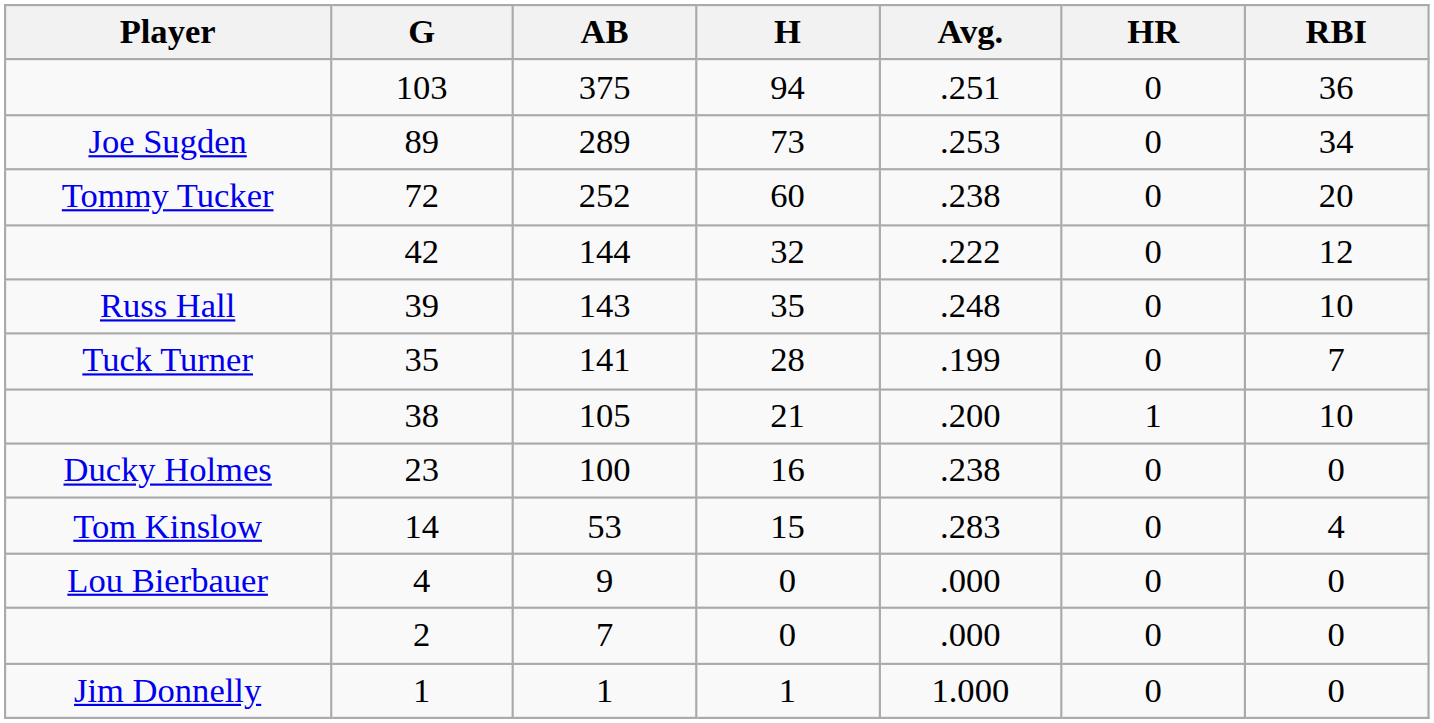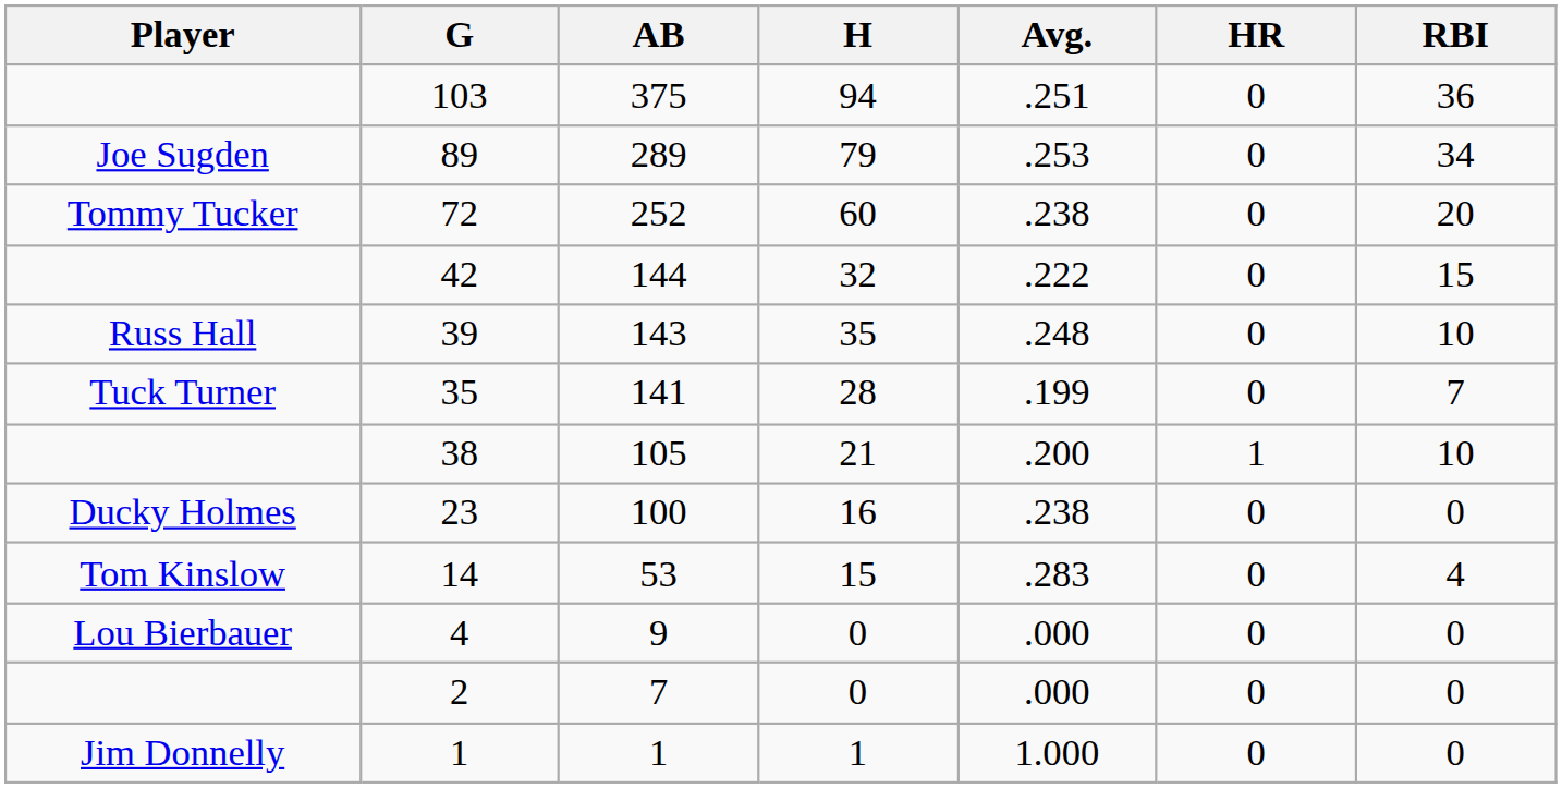89 | H: 73 -> 79
42 | RBI: 12 -> 15
